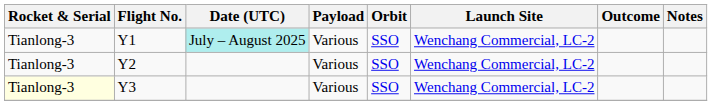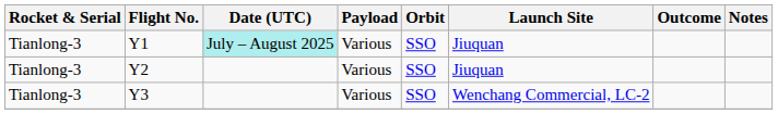Y1 | Launch Site: Wenchang Commercial, LC-2 -> Jiuquan
Y2 | Launch Site: Wenchang Commercial, LC-2 -> Jiuquan
Y3 | Rocket & Serial: lightyellow background -> no background
